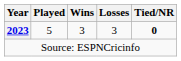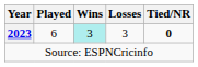2023 | Played: 5 -> 6
2023 | Wins: no background -> paleturquoise background
